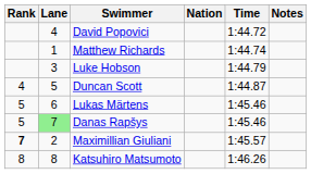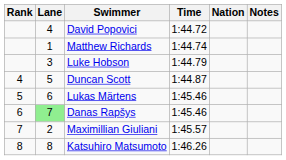columns swapped: Nation <-> Time
Danas Rapšys | Rank: 5 -> 6
Maximillian Giuliani | Rank: bold -> normal
